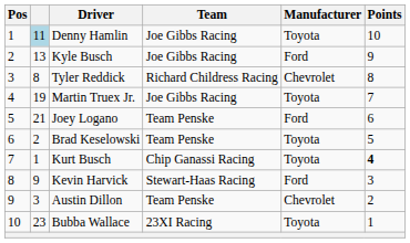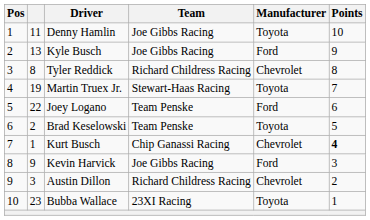Denny Hamlin | column 2: lightblue background -> no background
Martin Truex Jr. | Team: Joe Gibbs Racing -> Stewart-Haas Racing
Joey Logano | column 2: 21 -> 22
Kurt Busch | Manufacturer: Toyota -> Chevrolet
Kevin Harvick | Team: Stewart-Haas Racing -> Joe Gibbs Racing
Austin Dillon | Team: Team Penske -> Richard Childress Racing
